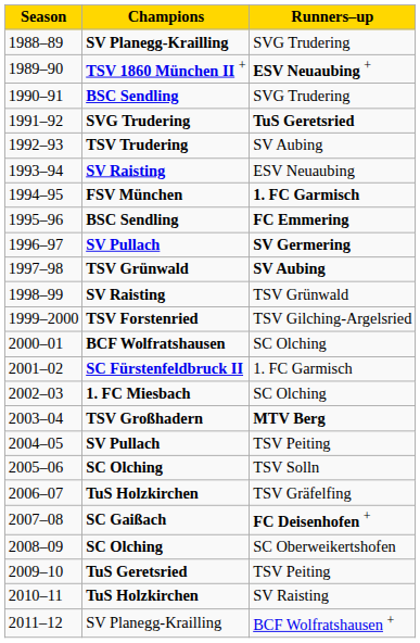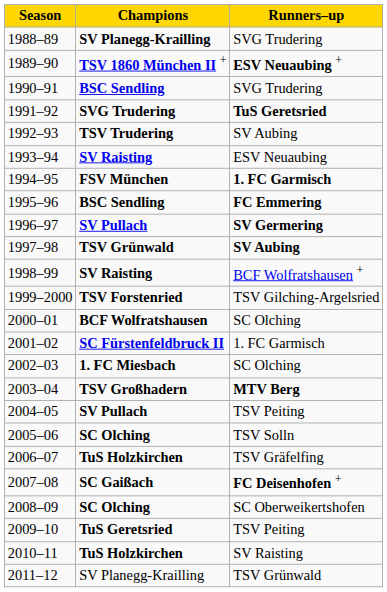1998–99 | Runners–up: TSV Grünwald -> BCF Wolfratshausen +
2011–12 | Runners–up: BCF Wolfratshausen + -> TSV Grünwald
